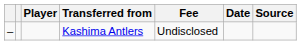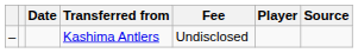columns swapped: Player <-> Date
